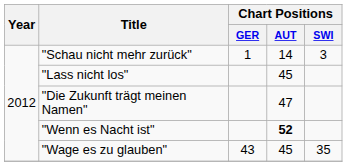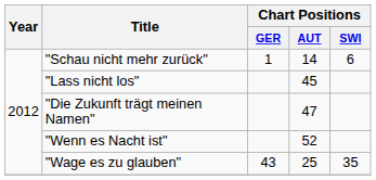"Schau nicht mehr zurück" | Chart Positions / SWI: 3 -> 6
"Wenn es Nacht ist" | Chart Positions / AUT: bold -> normal
"Wage es zu glauben" | Chart Positions / AUT: 45 -> 25
